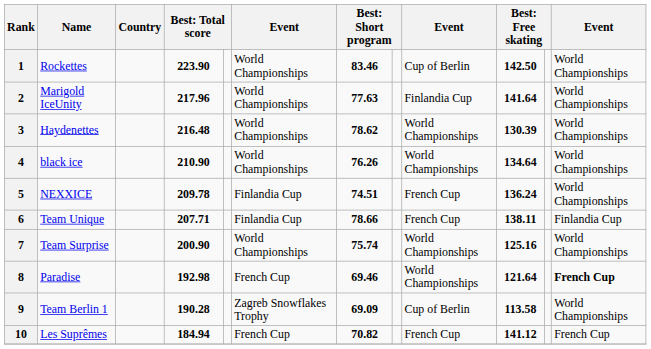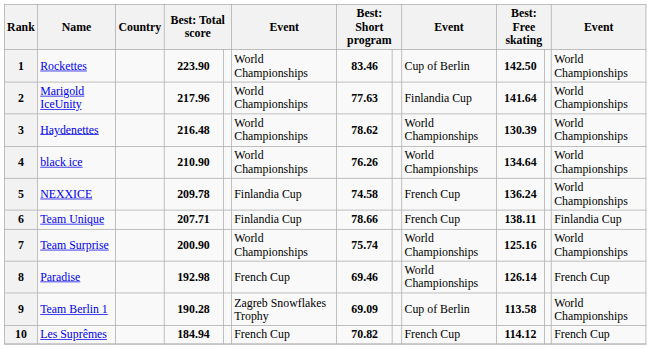5 | column 7: 74.51 -> 74.58
8 | column 10: 121.64 -> 126.14
8 | column 12: bold -> normal
10 | column 10: 141.12 -> 114.12
